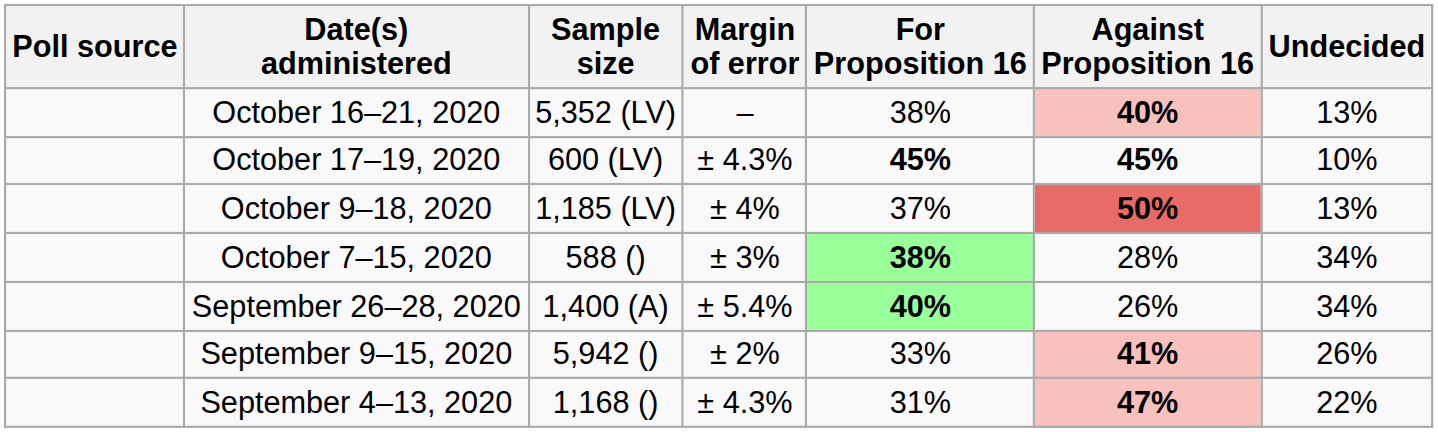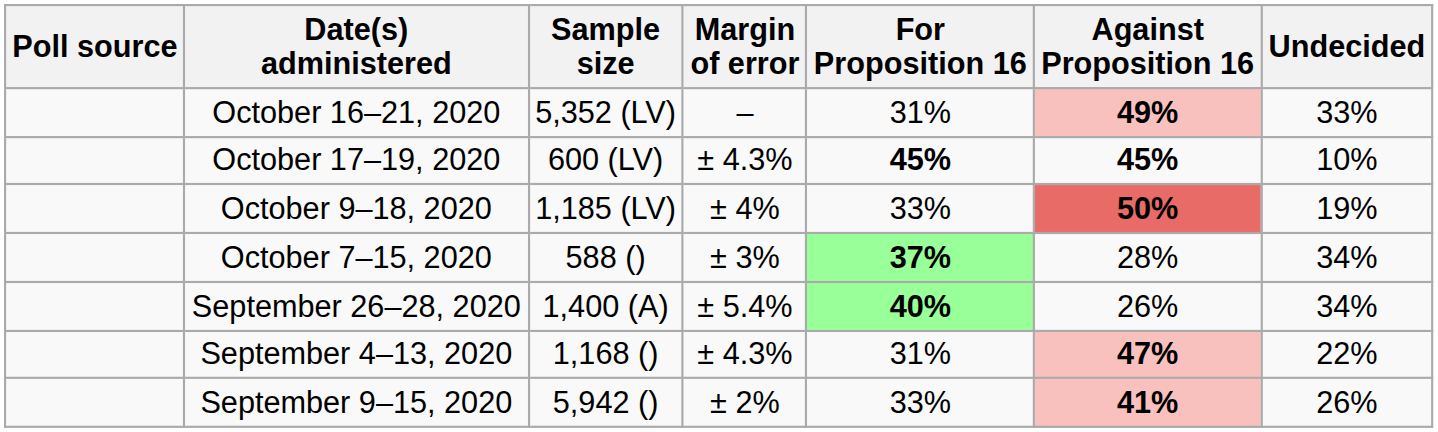October 16–21, 2020 | For Proposition 16: 38% -> 31%
October 16–21, 2020 | Against Proposition 16: 40% -> 49%
October 16–21, 2020 | Undecided: 13% -> 33%
October 9–18, 2020 | For Proposition 16: 37% -> 33%
October 9–18, 2020 | Undecided: 13% -> 19%
October 7–15, 2020 | For Proposition 16: 38% -> 37%
rows swapped: September 9–15, 2020 <-> September 4–13, 2020
